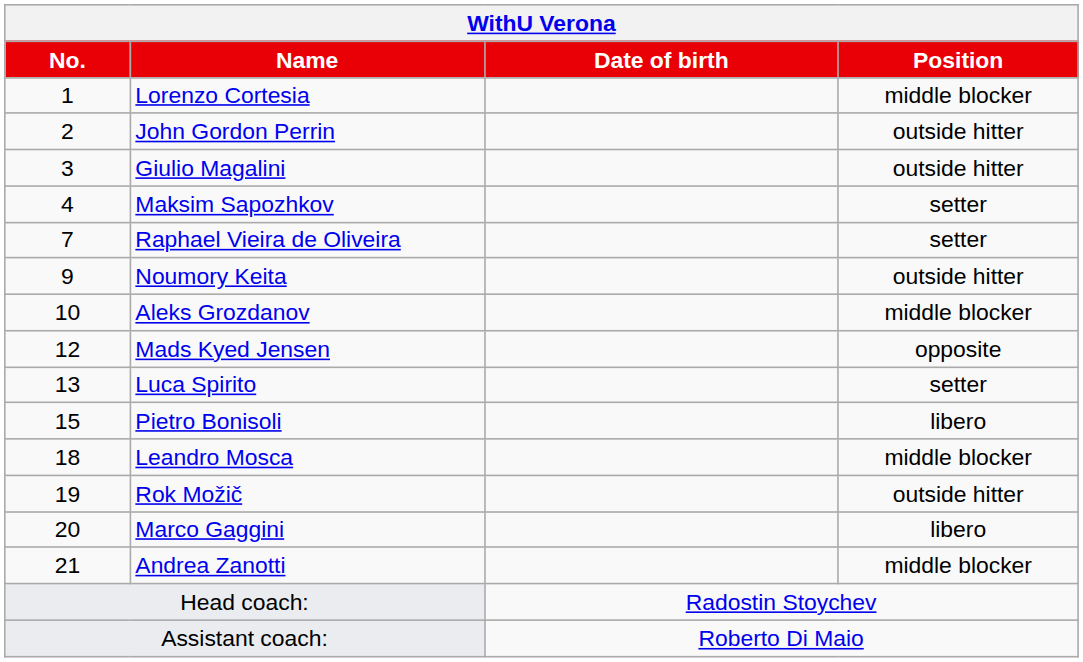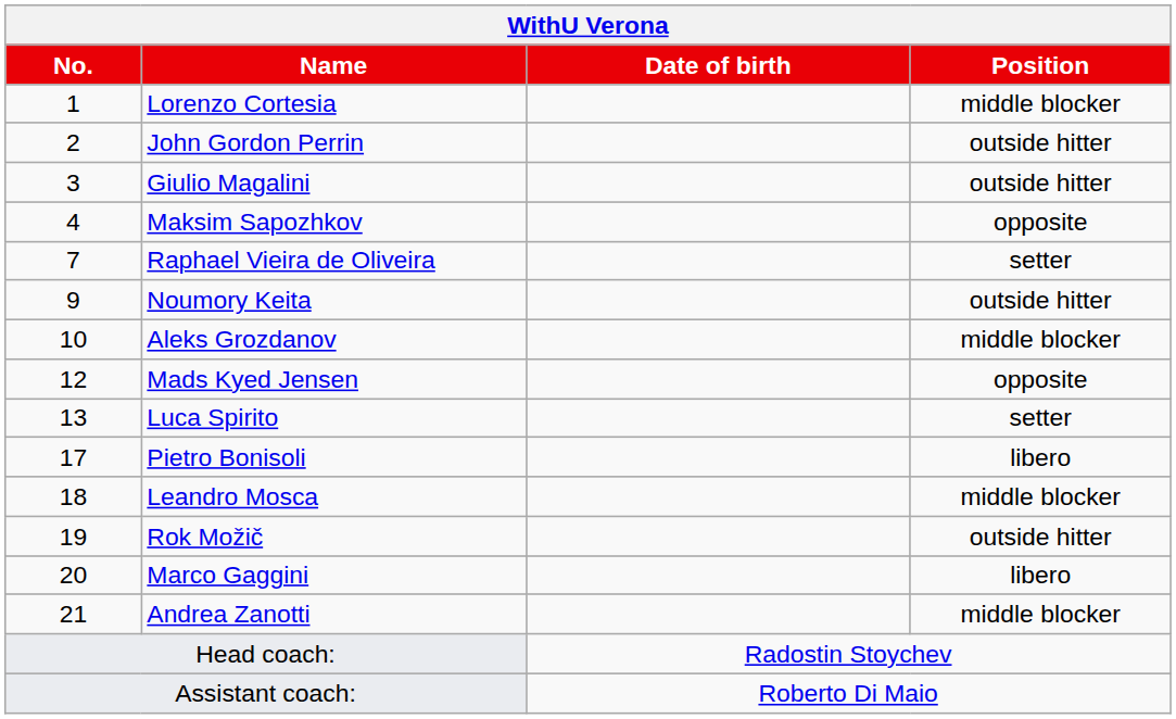Maksim Sapozhkov | Position: setter -> opposite
Pietro Bonisoli | No.: 15 -> 17
